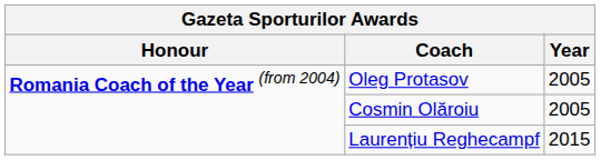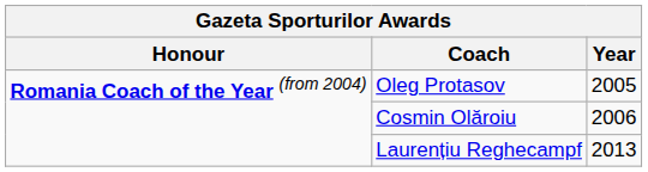Cosmin Olăroiu | Year: 2005 -> 2006
Laurențiu Reghecampf | Year: 2015 -> 2013
